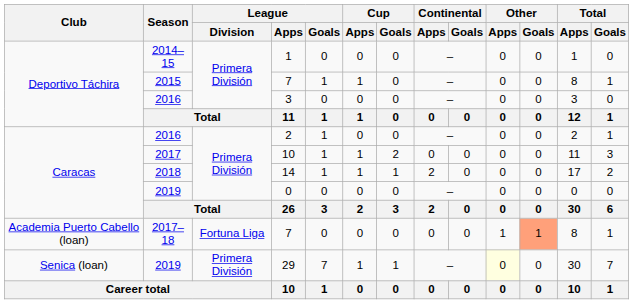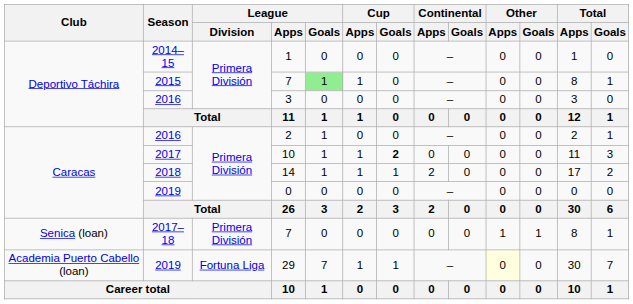2015 / 7 | League / Goals: no background -> lightgreen background
2017 / 10 | Cup / Goals: normal -> bold
2017–18 / 7 | Club: Academia Puerto Cabello (loan) -> Senica (loan)
2017–18 / 7 | League / Division: Fortuna Liga -> Primera División
2017–18 / 7 | Other / Goals: lightsalmon background -> no background
29 | Club: Senica (loan) -> Academia Puerto Cabello (loan)
29 | League / Division: Primera División -> Fortuna Liga
